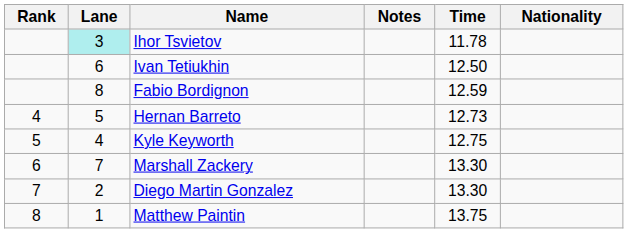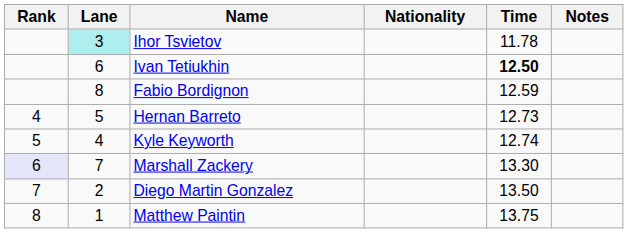columns swapped: Nationality <-> Notes
Ivan Tetiukhin | Time: normal -> bold
Kyle Keyworth | Time: 12.75 -> 12.74
Marshall Zackery | Rank: no background -> lavender background
Diego Martin Gonzalez | Time: 13.30 -> 13.50
